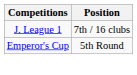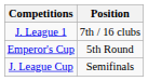+ row: J. League Cup | Semifinals
